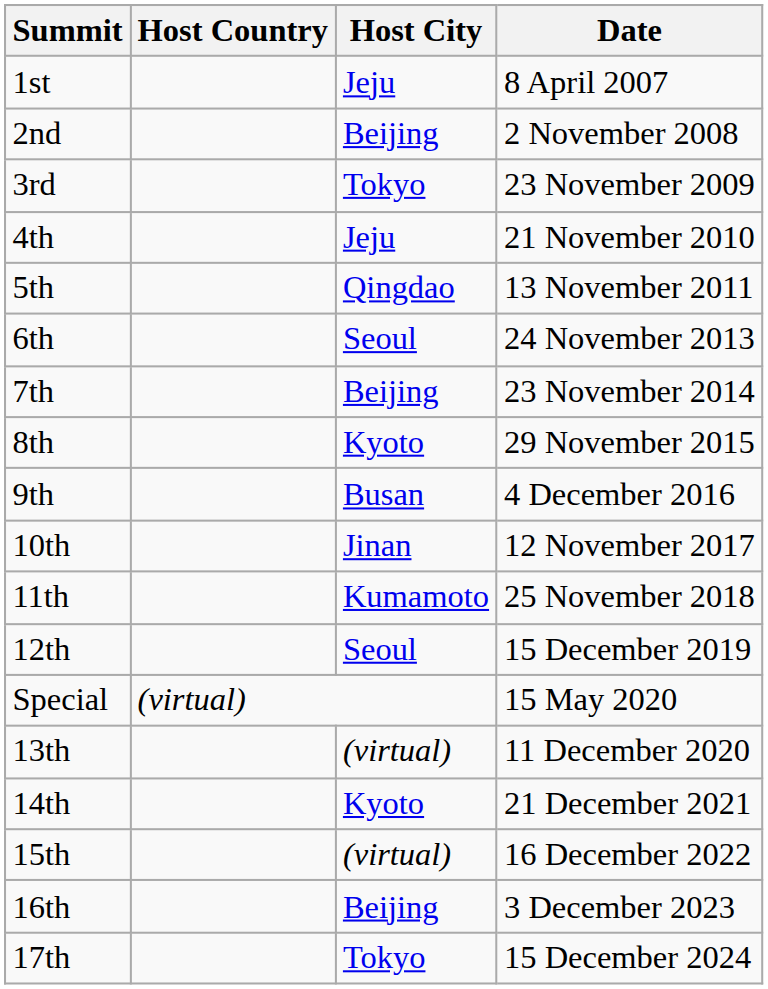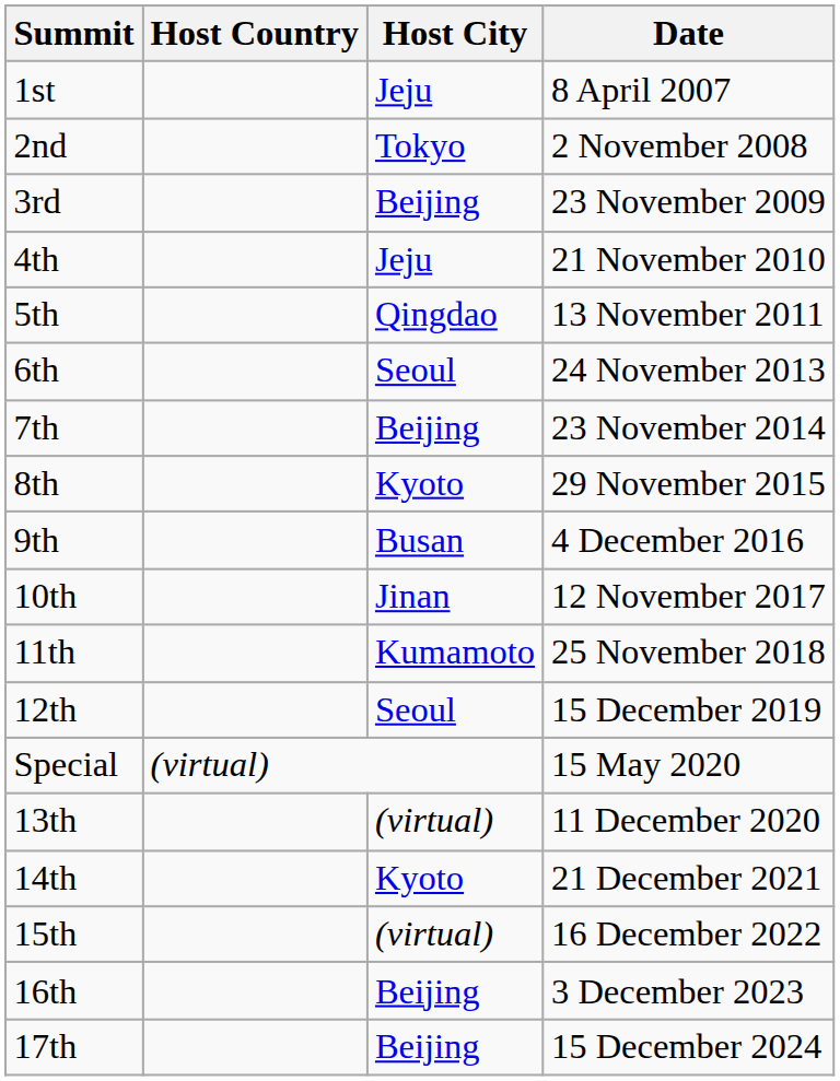2nd | Host City: Beijing -> Tokyo
3rd | Host City: Tokyo -> Beijing
17th | Host City: Tokyo -> Beijing
